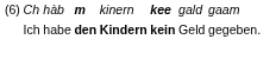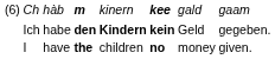+ row: I | have | the | children | no | money | given.
